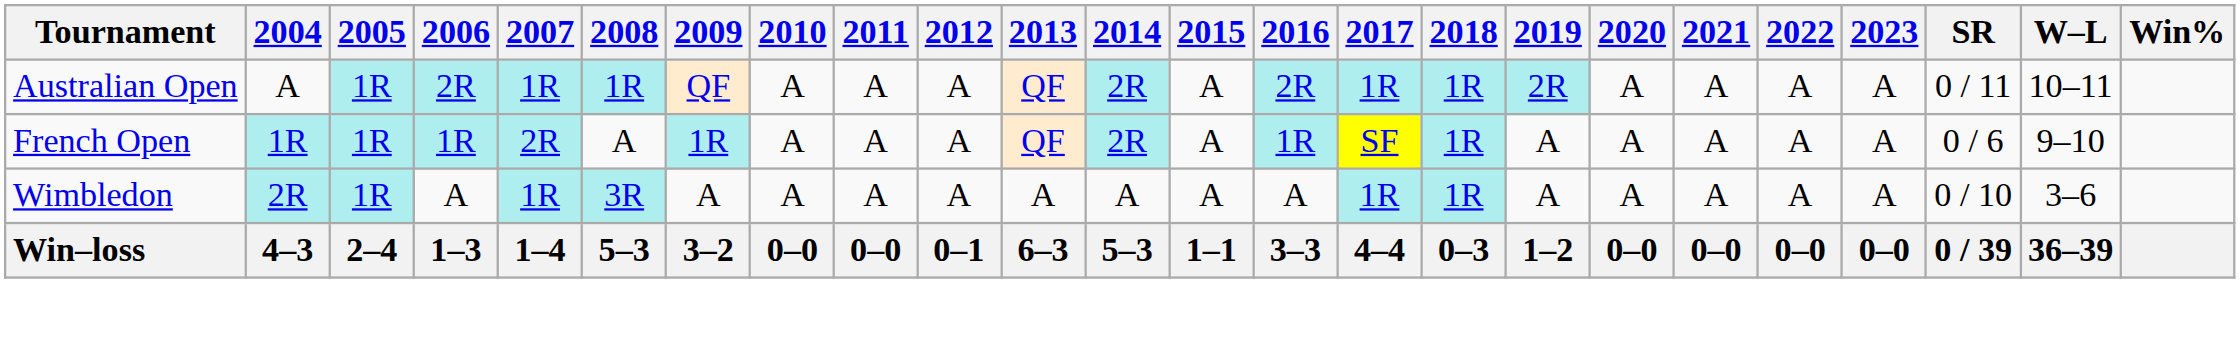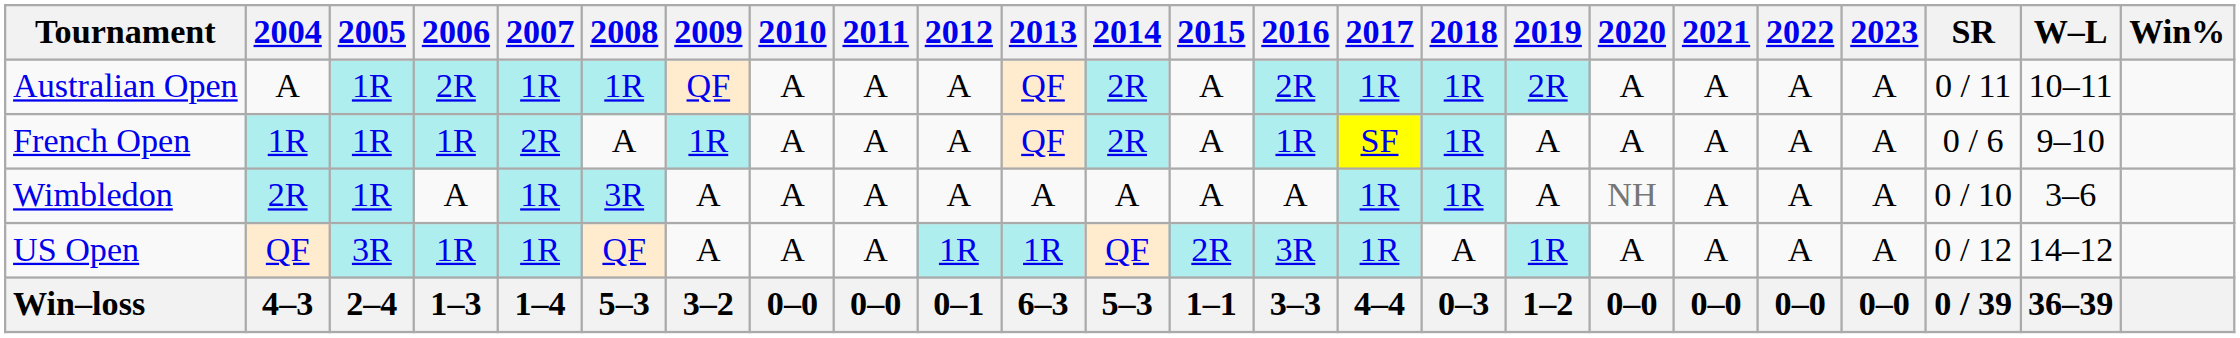Wimbledon | 2020: A -> NH
+ row: US Open | QF | 3R | 1R | 1R | QF | A | A | A | 1R | 1R | QF | 2R | 3R | 1R | A | 1R | A | A | A | A | 0 / 12 | 14–12
